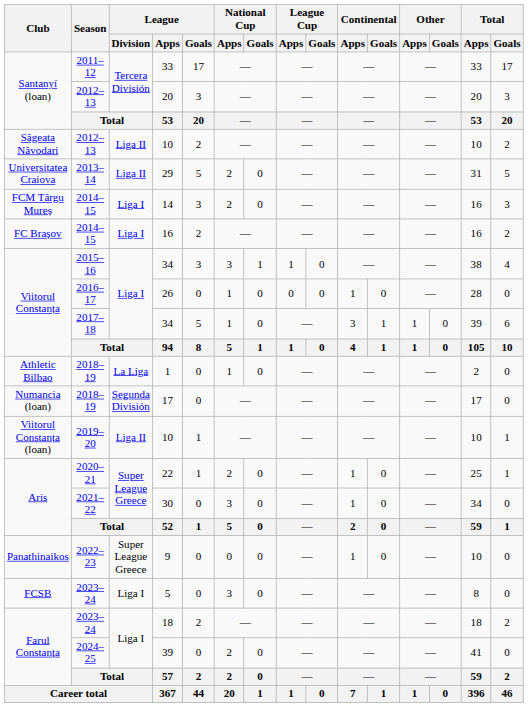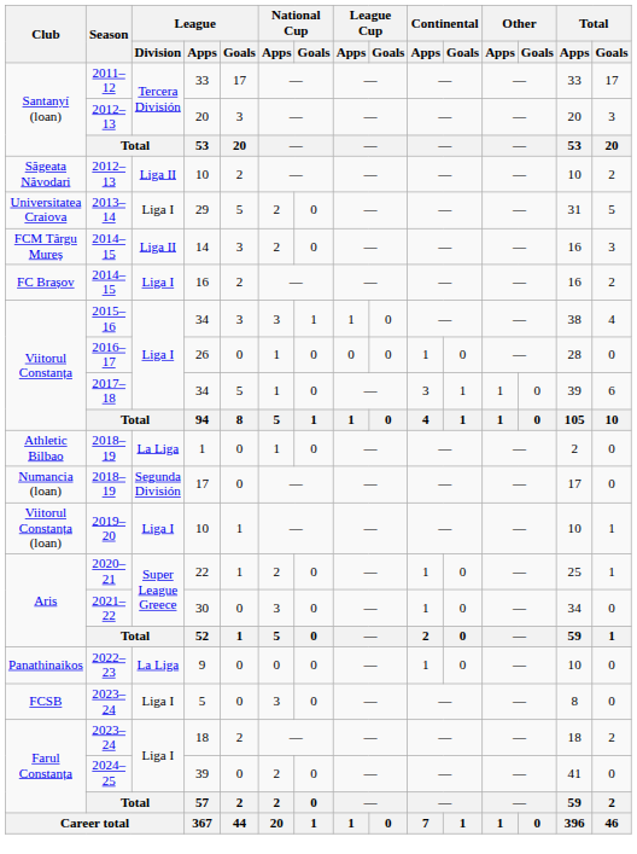29 | League / Division: Liga II -> Liga I
14 | League / Division: Liga I -> Liga II
2019–20 / 10 | League / Division: Liga II -> Liga I
9 | League / Division: Super League Greece -> La Liga
